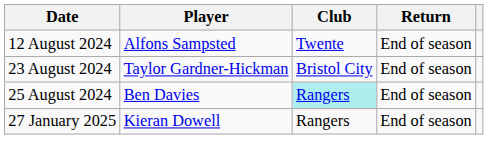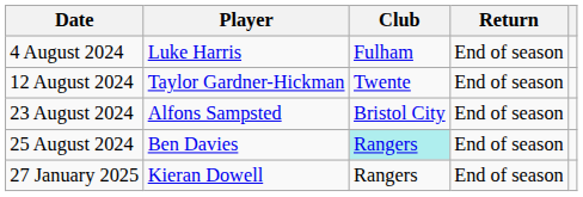+ row: 4 August 2024 | Luke Harris | Fulham | End of season
12 August 2024 | Player: Alfons Sampsted -> Taylor Gardner-Hickman
23 August 2024 | Player: Taylor Gardner-Hickman -> Alfons Sampsted
